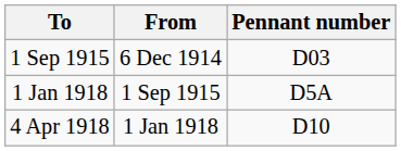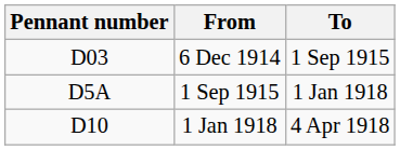columns swapped: Pennant number <-> To
